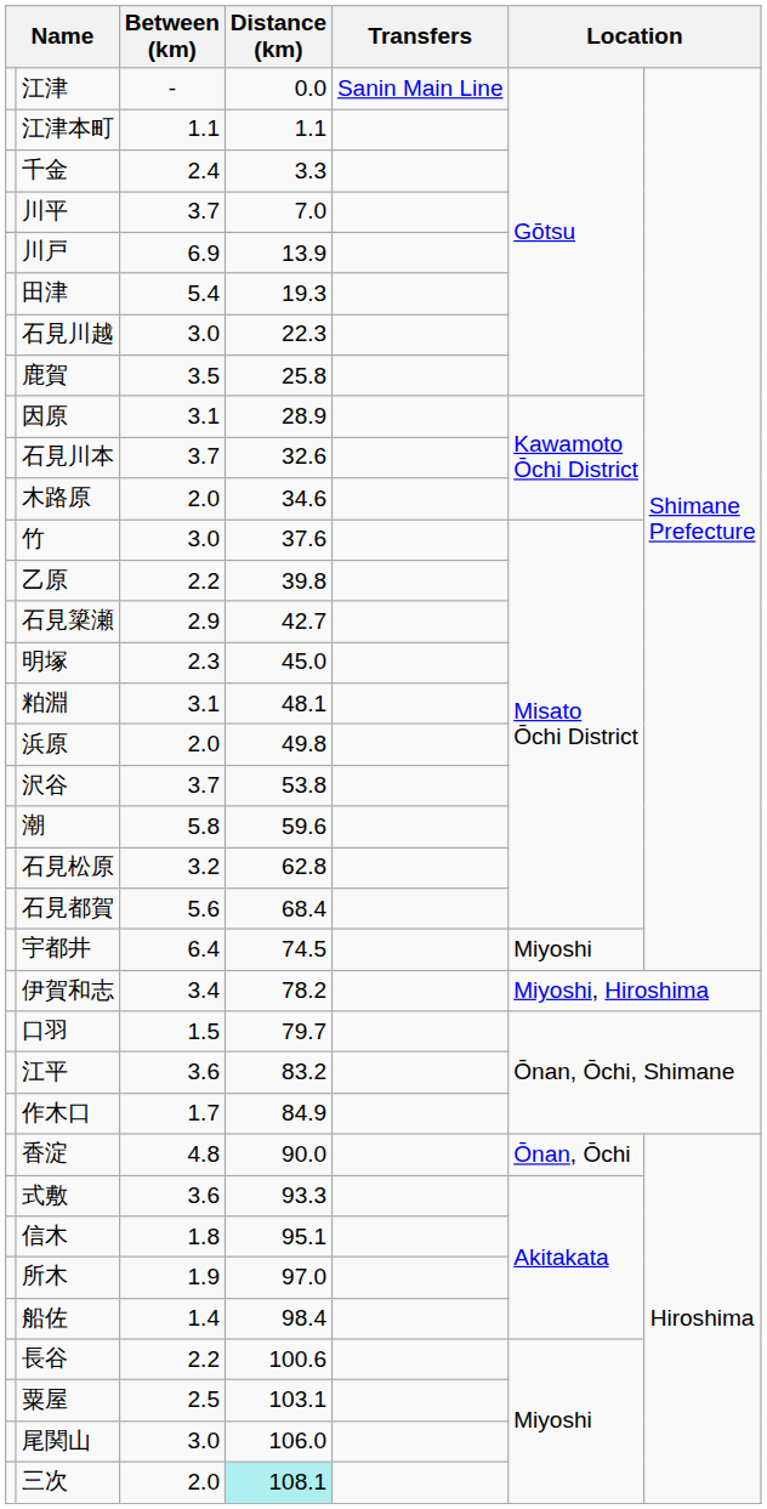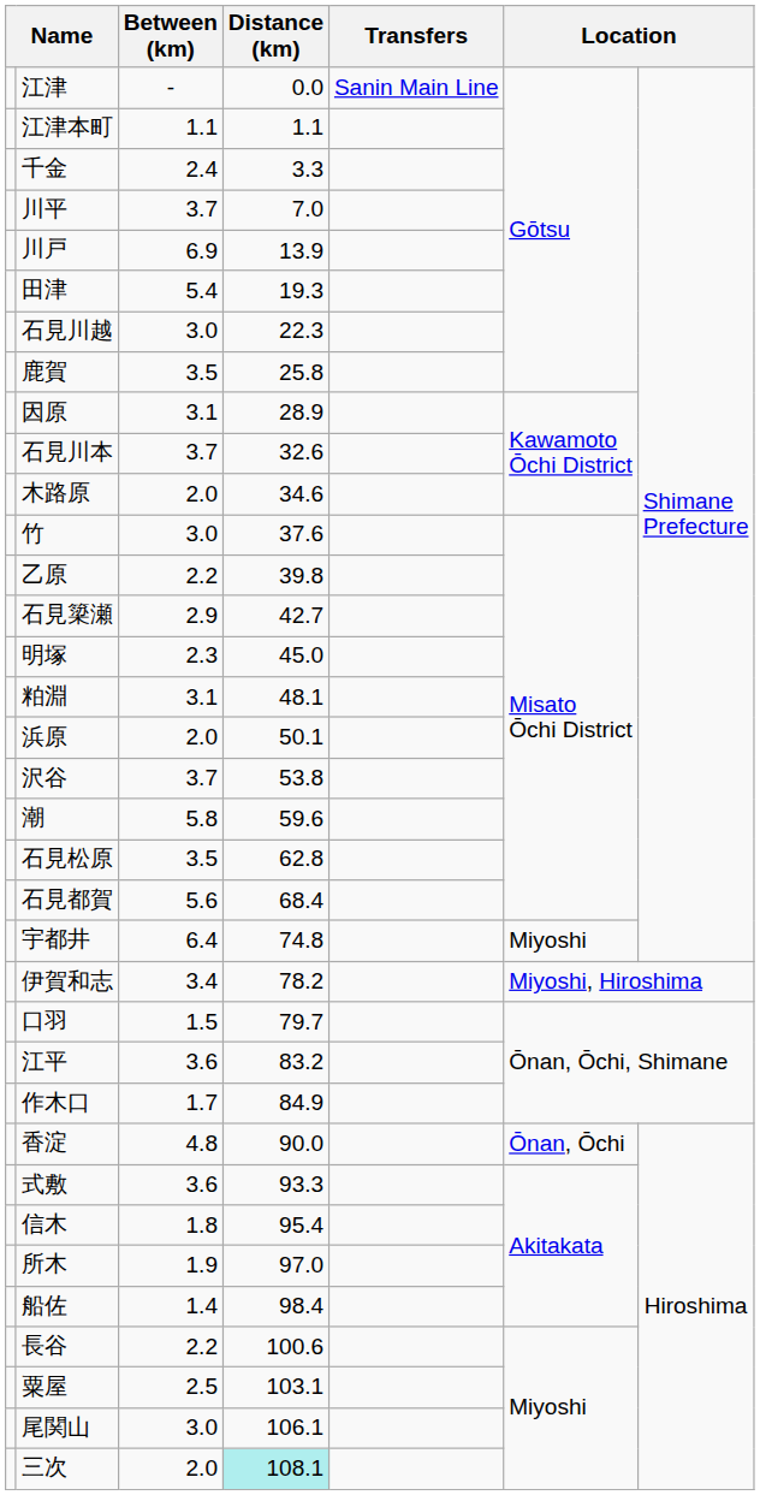浜原 | Distance (km): 49.8 -> 50.1
石見松原 | Between (km): 3.2 -> 3.5
宇都井 | Distance (km): 74.5 -> 74.8
信木 | Distance (km): 95.1 -> 95.4
尾関山 | Distance (km): 106.0 -> 106.1
